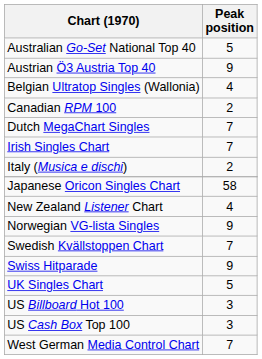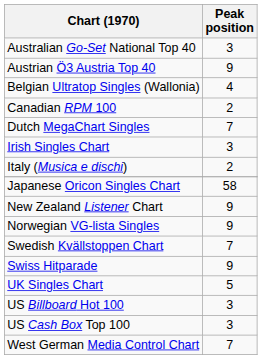Australian Go-Set National Top 40 | Peak position: 5 -> 3
Irish Singles Chart | Peak position: 7 -> 3
New Zealand Listener Chart | Peak position: 4 -> 9
